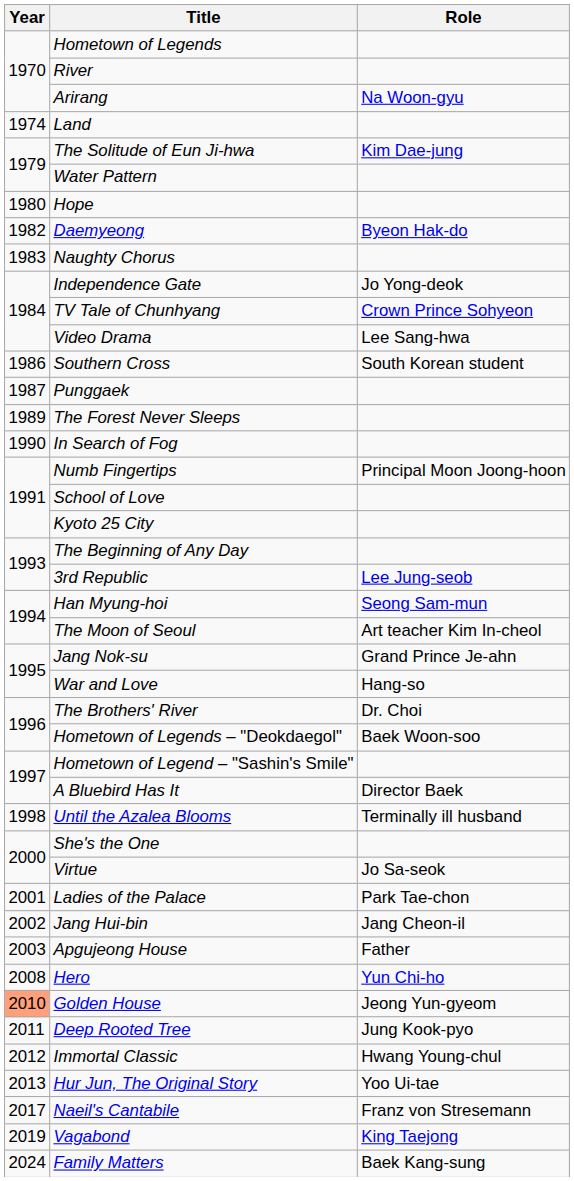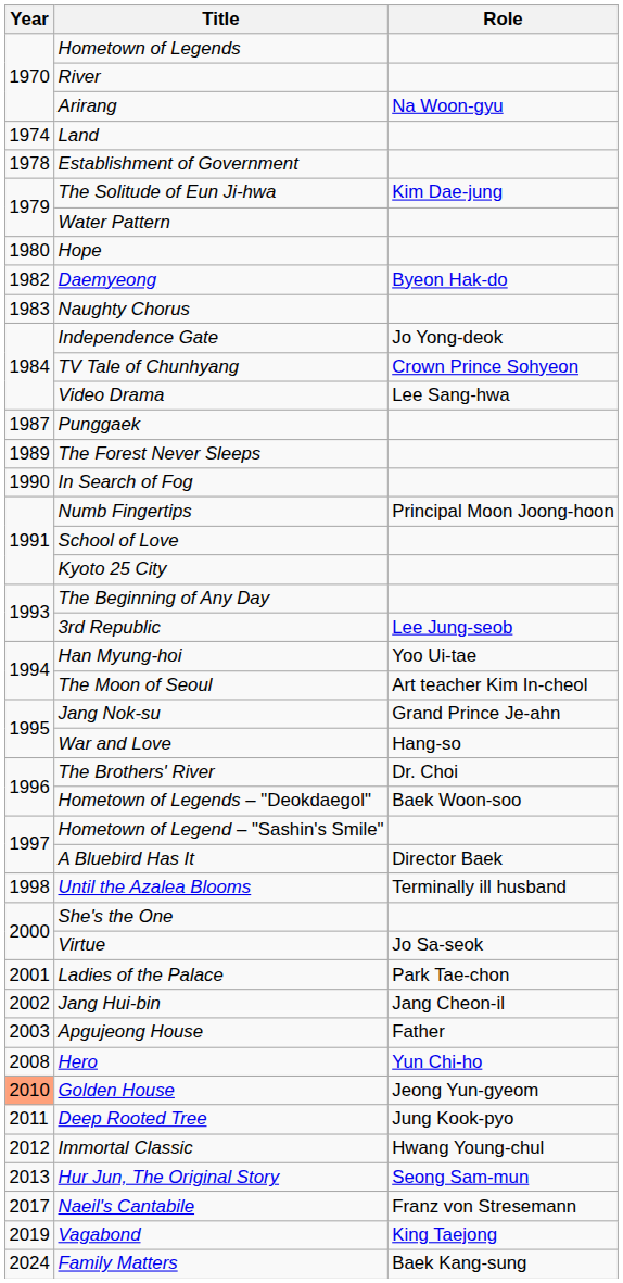+ row: 1978 | Establishment of Government
- row: 1986 | Southern Cross | South Korean student
Han Myung-hoi | Role: Seong Sam-mun -> Yoo Ui-tae
Hur Jun, The Original Story | Role: Yoo Ui-tae -> Seong Sam-mun
